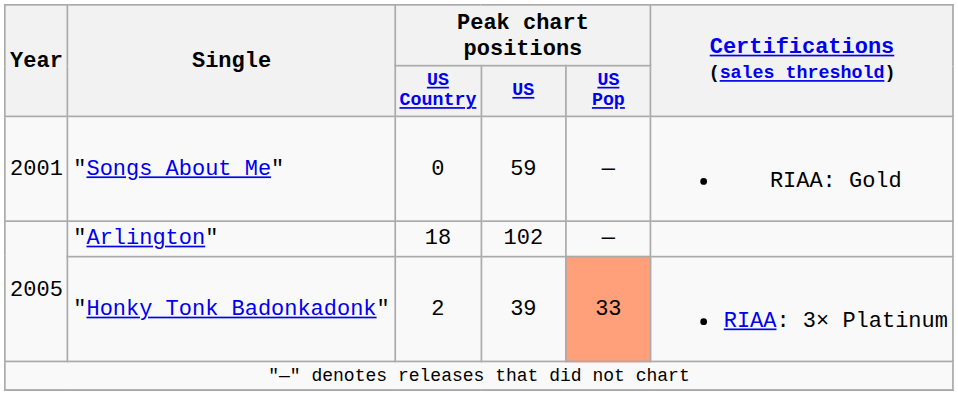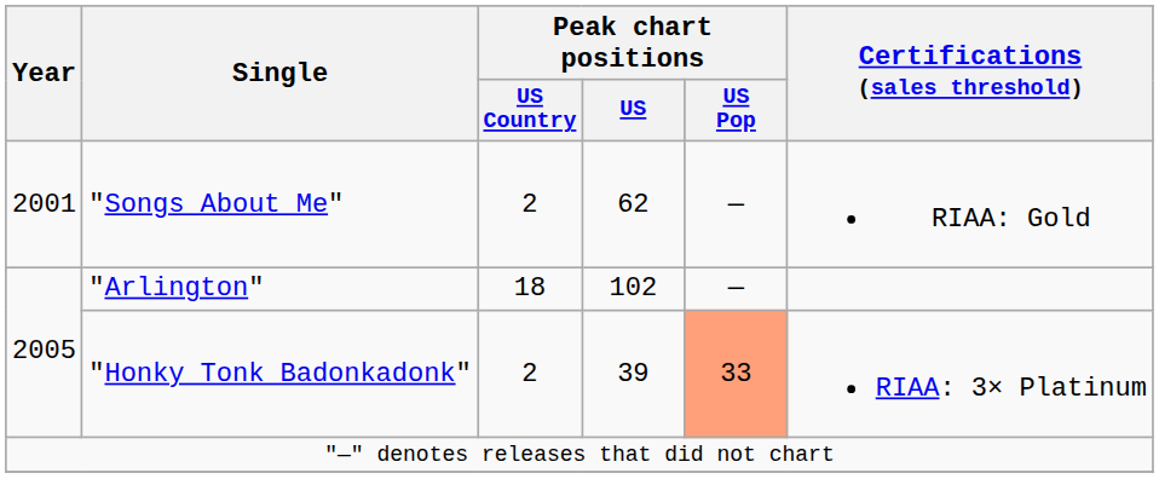"Songs About Me" | Peak chart positions / US Country: 0 -> 2
"Songs About Me" | Peak chart positions / US: 59 -> 62
